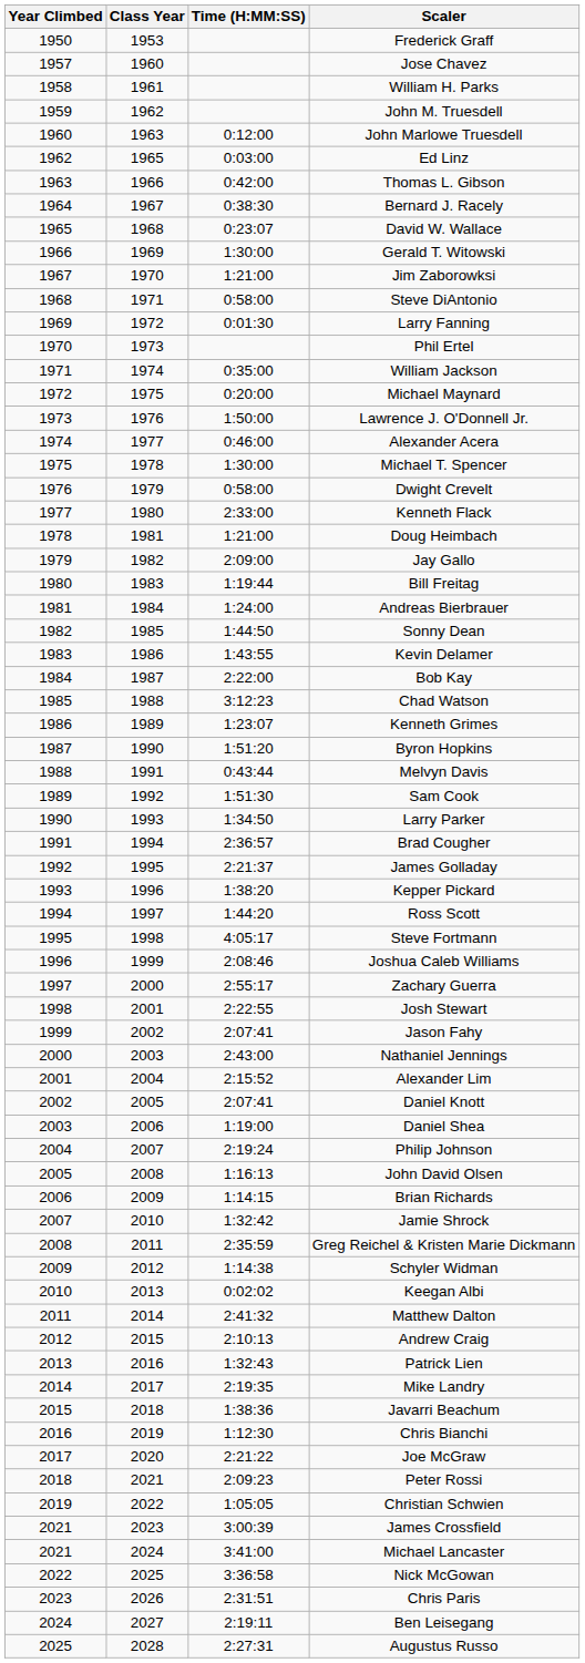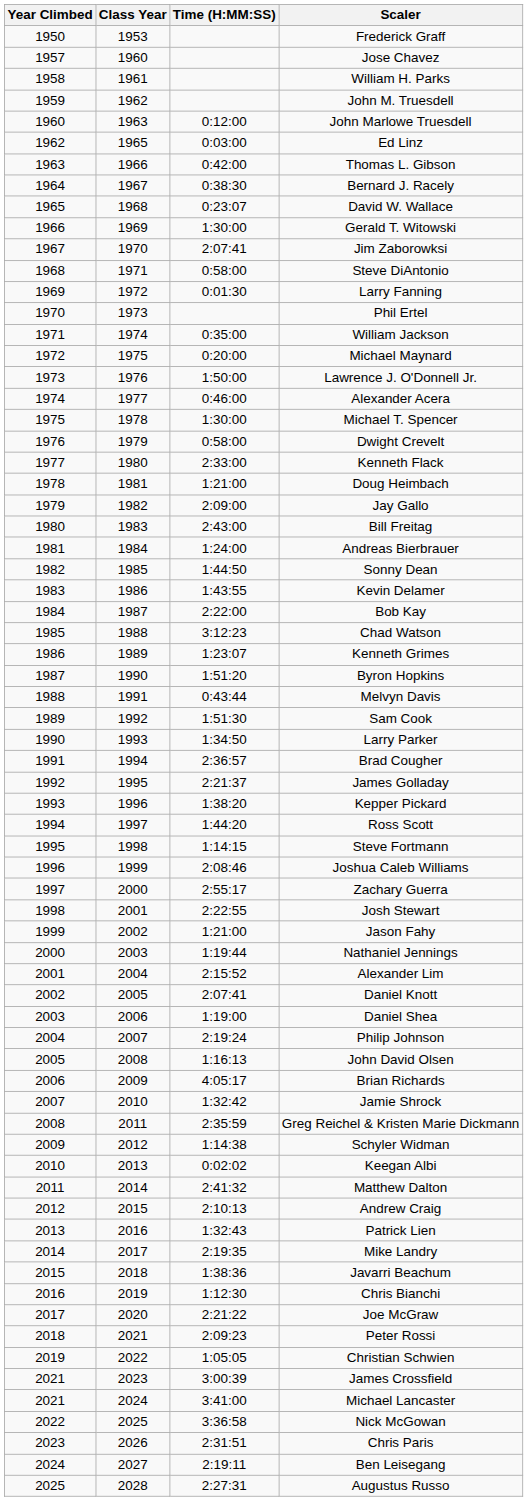Jim Zaborowksi | Time (H:MM:SS): 1:21:00 -> 2:07:41
Bill Freitag | Time (H:MM:SS): 1:19:44 -> 2:43:00
Steve Fortmann | Time (H:MM:SS): 4:05:17 -> 1:14:15
Jason Fahy | Time (H:MM:SS): 2:07:41 -> 1:21:00
Nathaniel Jennings | Time (H:MM:SS): 2:43:00 -> 1:19:44
Brian Richards | Time (H:MM:SS): 1:14:15 -> 4:05:17
